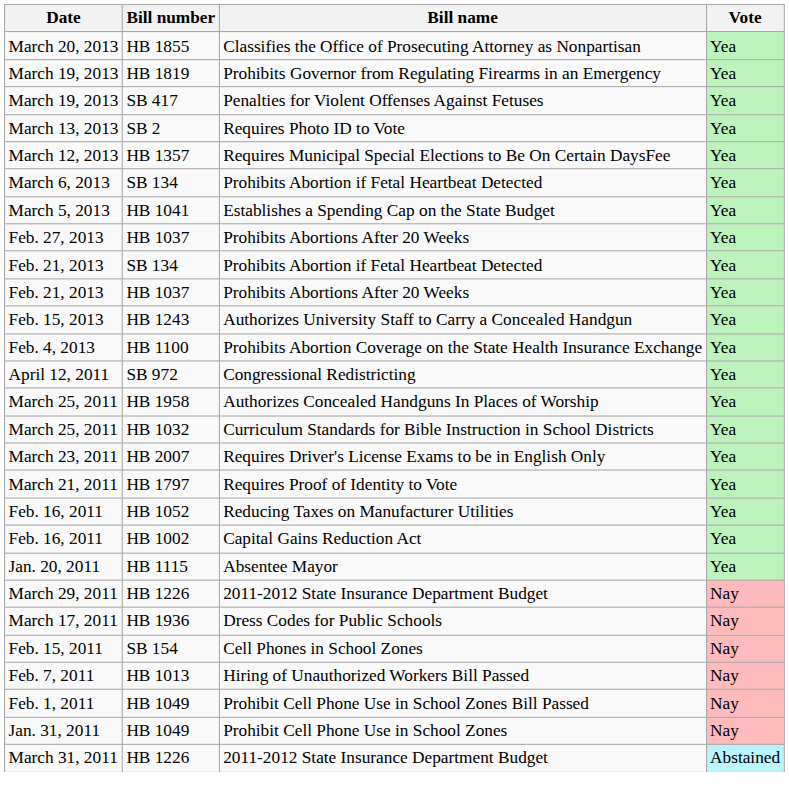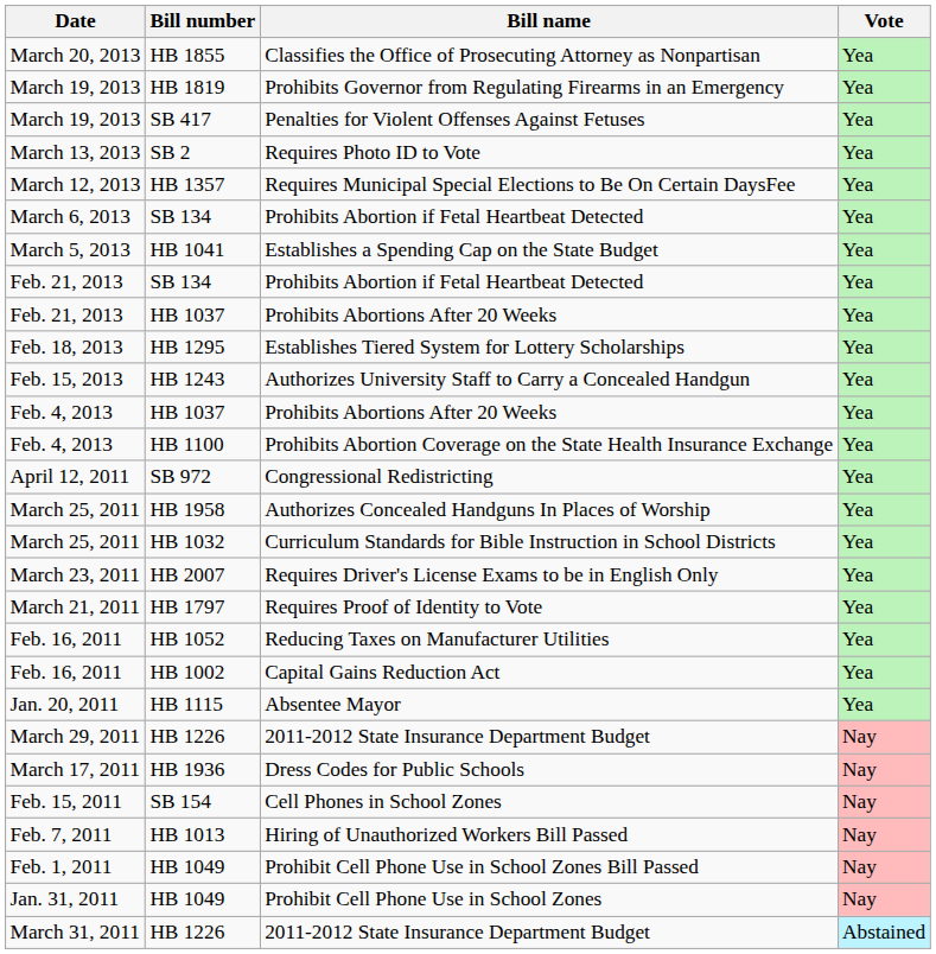- row: Feb. 27, 2013 | HB 1037 | Prohibits Abortions After 20 Weeks | Yea
+ row: Feb. 18, 2013 | HB 1295 | Establishes Tiered System for Lottery Scholarships | Yea
+ row: Feb. 4, 2013 | HB 1037 | Prohibits Abortions After 20 Weeks | Yea
